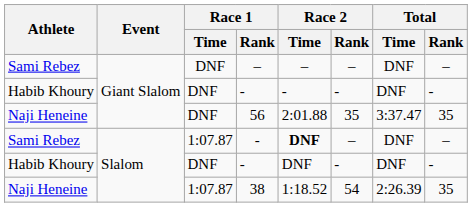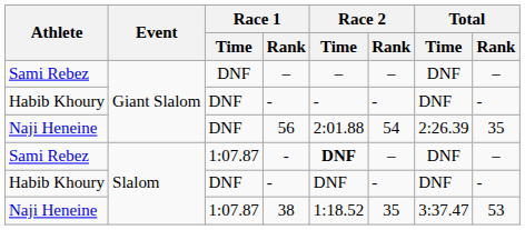56 | Race 2 / Rank: 35 -> 54
56 | Total / Time: 3:37.47 -> 2:26.39
38 | Race 2 / Rank: 54 -> 35
38 | Total / Time: 2:26.39 -> 3:37.47
38 | Total / Rank: 35 -> 53
